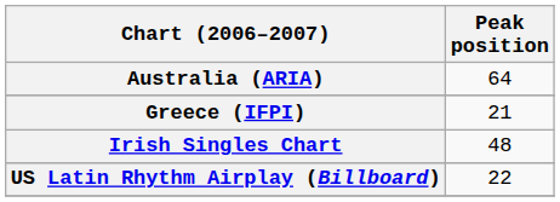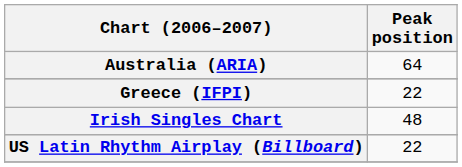Greece (IFPI) | Peak position: 21 -> 22
